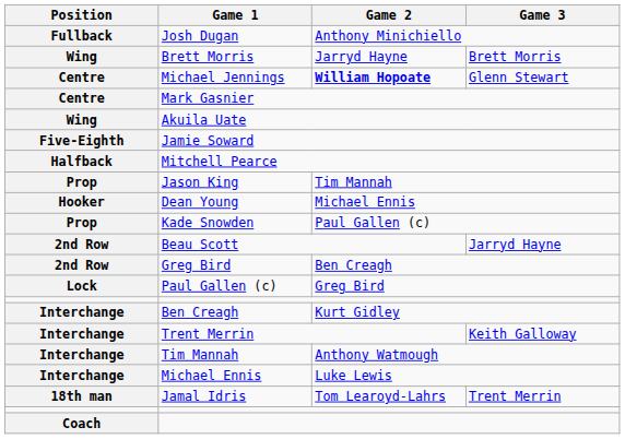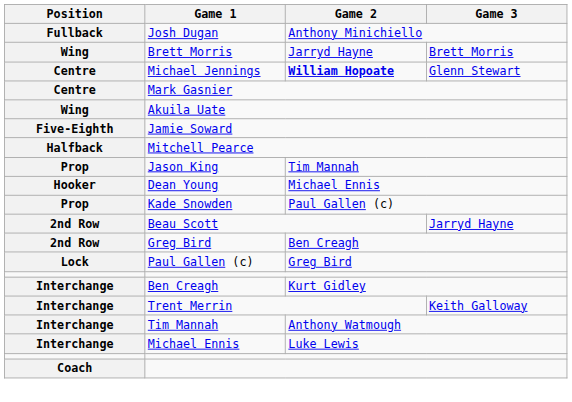- row: 18th man | Jamal Idris | Tom Learoyd-Lahrs | Trent Merrin
